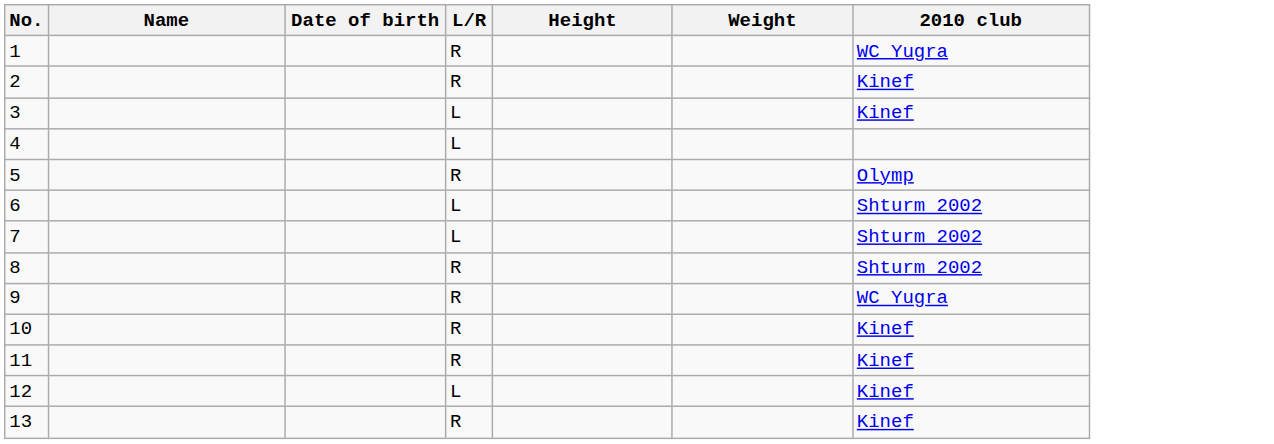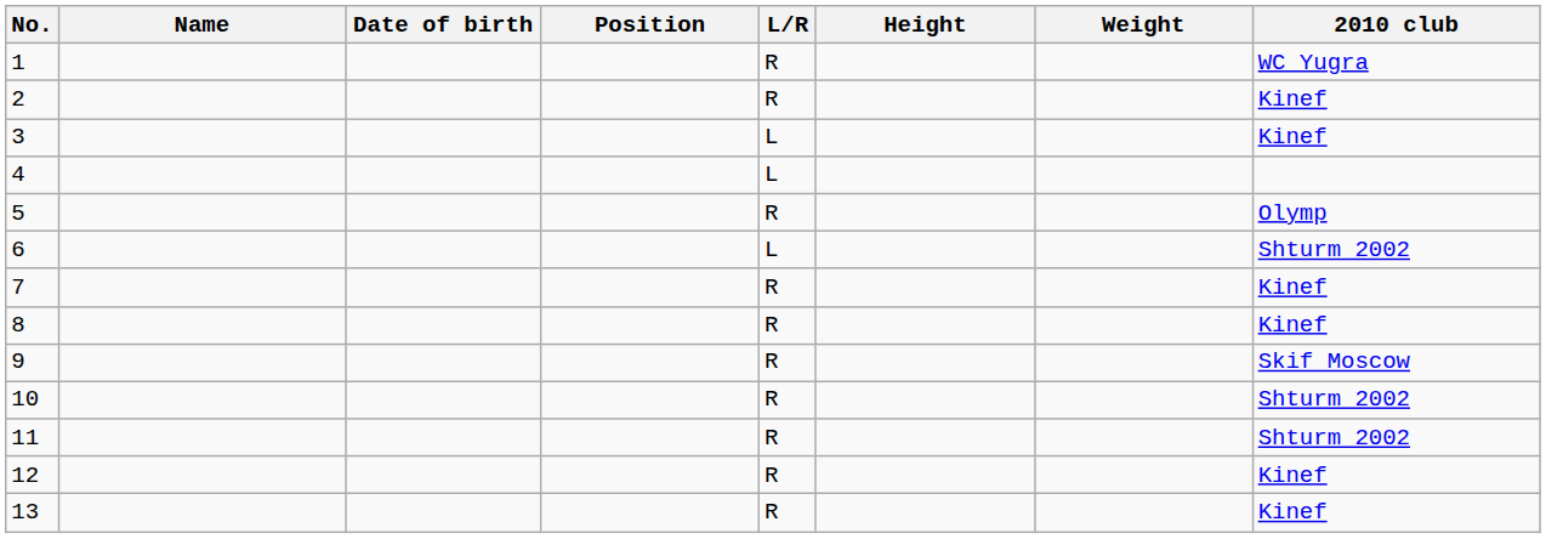+ column: Position
7 | L/R: L -> R
7 | 2010 club: Shturm 2002 -> Kinef
8 | 2010 club: Shturm 2002 -> Kinef
9 | 2010 club: WC Yugra -> Skif Moscow
10 | 2010 club: Kinef -> Shturm 2002
11 | 2010 club: Kinef -> Shturm 2002
12 | L/R: L -> R
